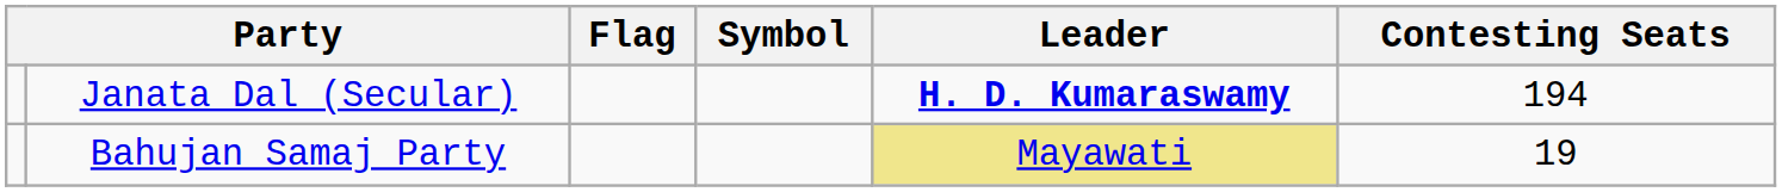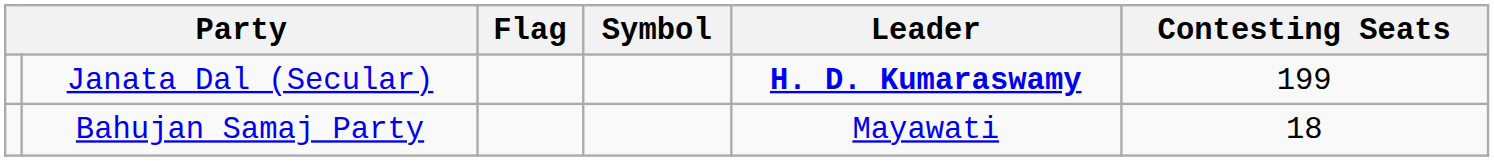Janata Dal (Secular) | Contesting Seats: 194 -> 199
Bahujan Samaj Party | Leader: khaki background -> no background
Bahujan Samaj Party | Contesting Seats: 19 -> 18
